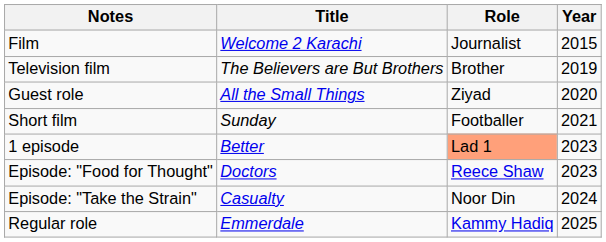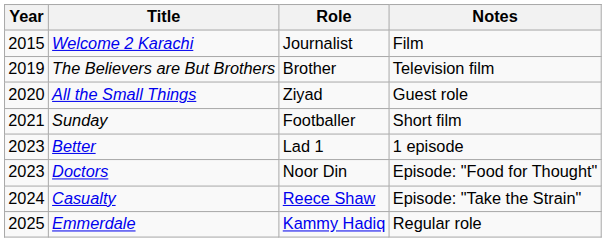columns swapped: Year <-> Notes
Better | Role: lightsalmon background -> no background
Doctors | Role: Reece Shaw -> Noor Din
Casualty | Role: Noor Din -> Reece Shaw
